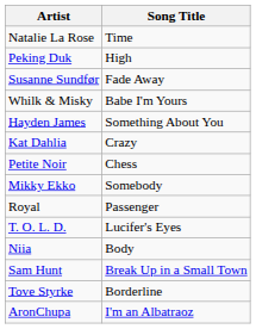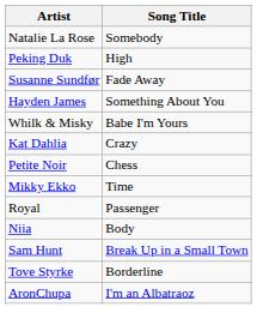Natalie La Rose | Song Title: Time -> Somebody
rows swapped: Hayden James <-> Whilk & Misky
Mikky Ekko | Song Title: Somebody -> Time
- row: T. O. L. D. | Lucifer's Eyes
